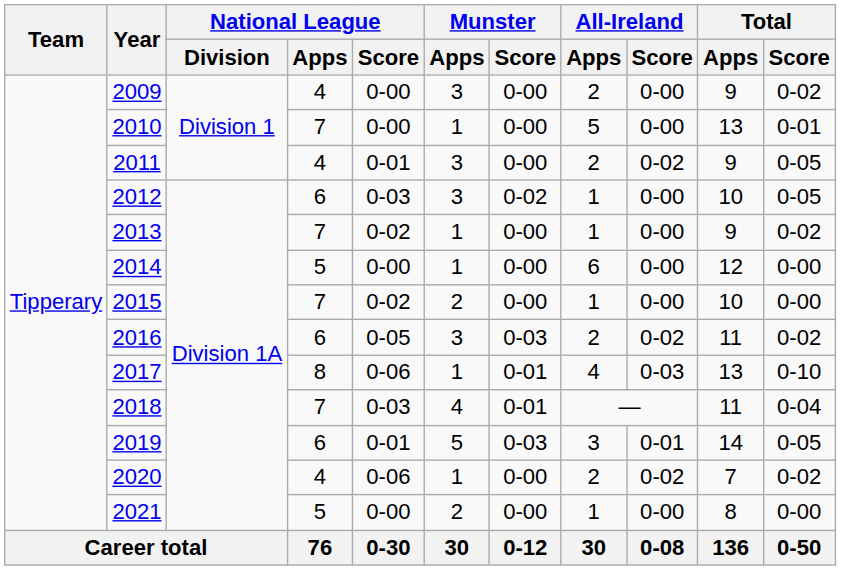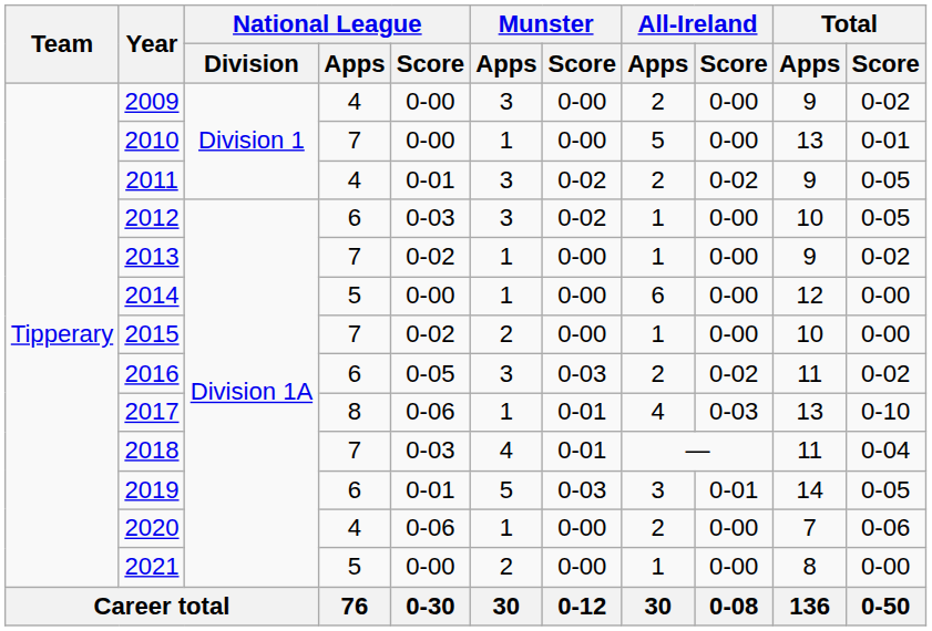2011 | Munster / Score: 0-00 -> 0-02
2020 | All-Ireland / Score: 0-02 -> 0-00
2020 | Total / Score: 0-02 -> 0-06
